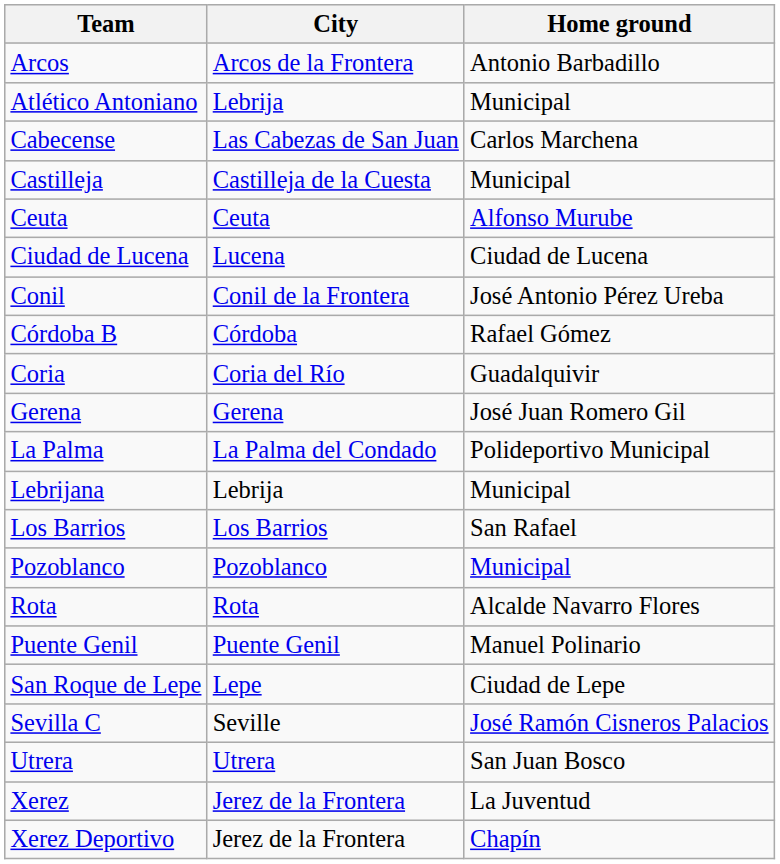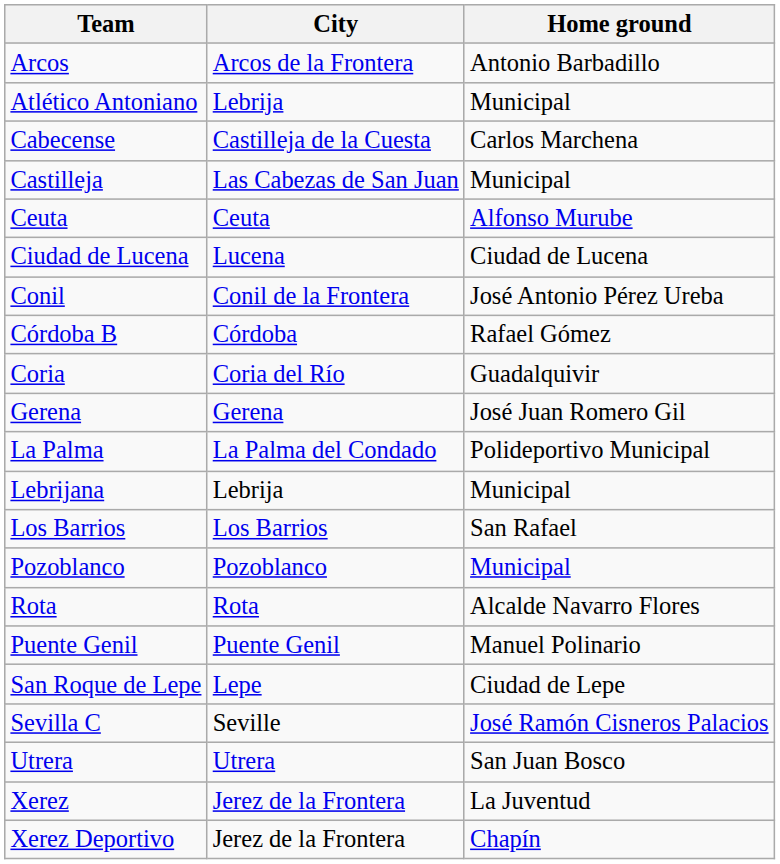Cabecense | City: Las Cabezas de San Juan -> Castilleja de la Cuesta
Castilleja | City: Castilleja de la Cuesta -> Las Cabezas de San Juan
